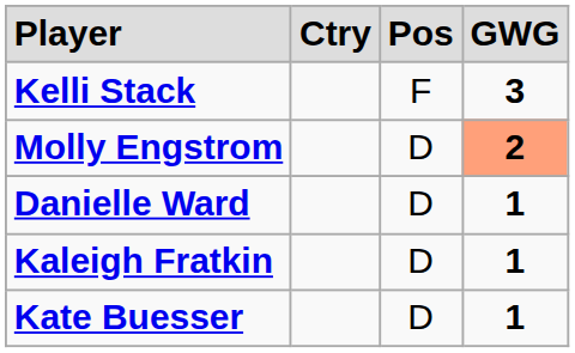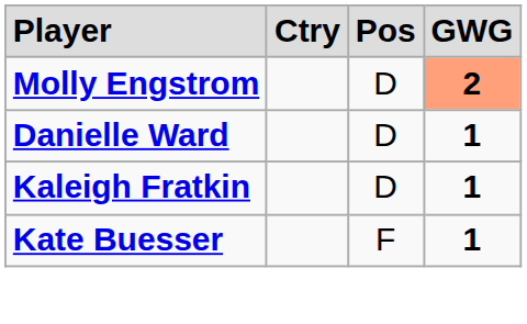- row: Kelli Stack | F | 3
Kate Buesser | column 3: D -> F
